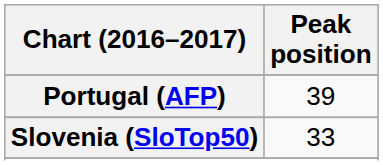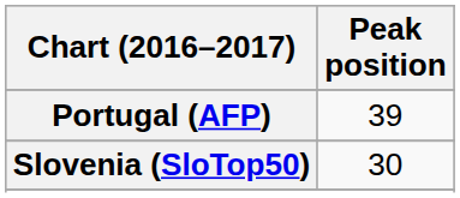Slovenia (SloTop50) | Peak position: 33 -> 30
